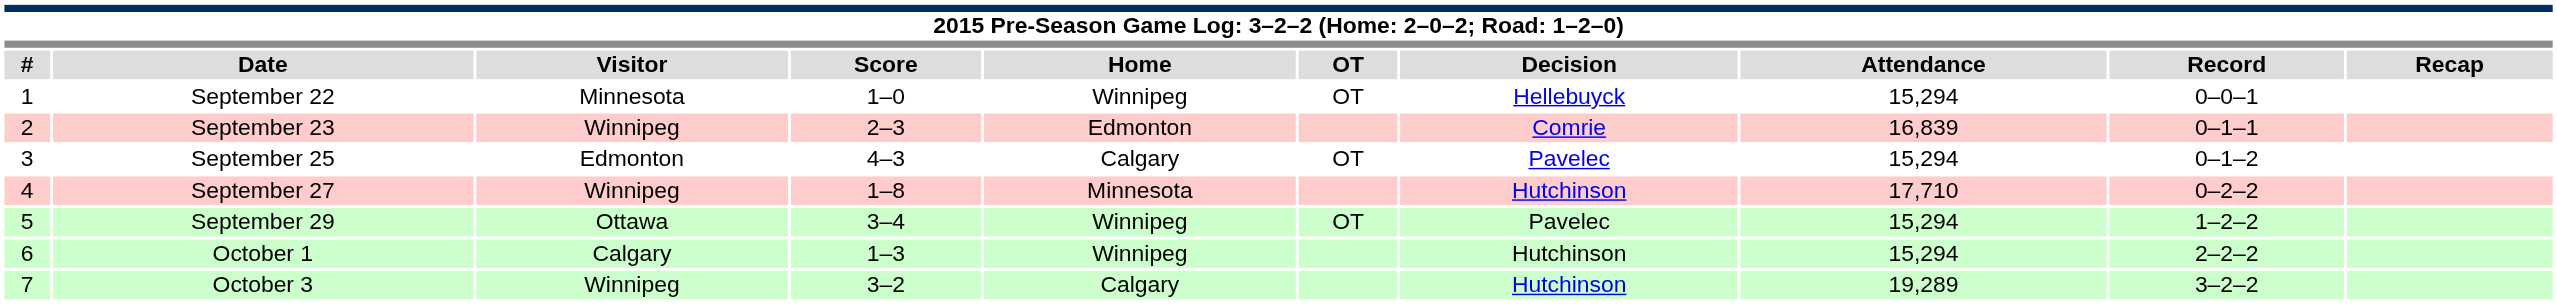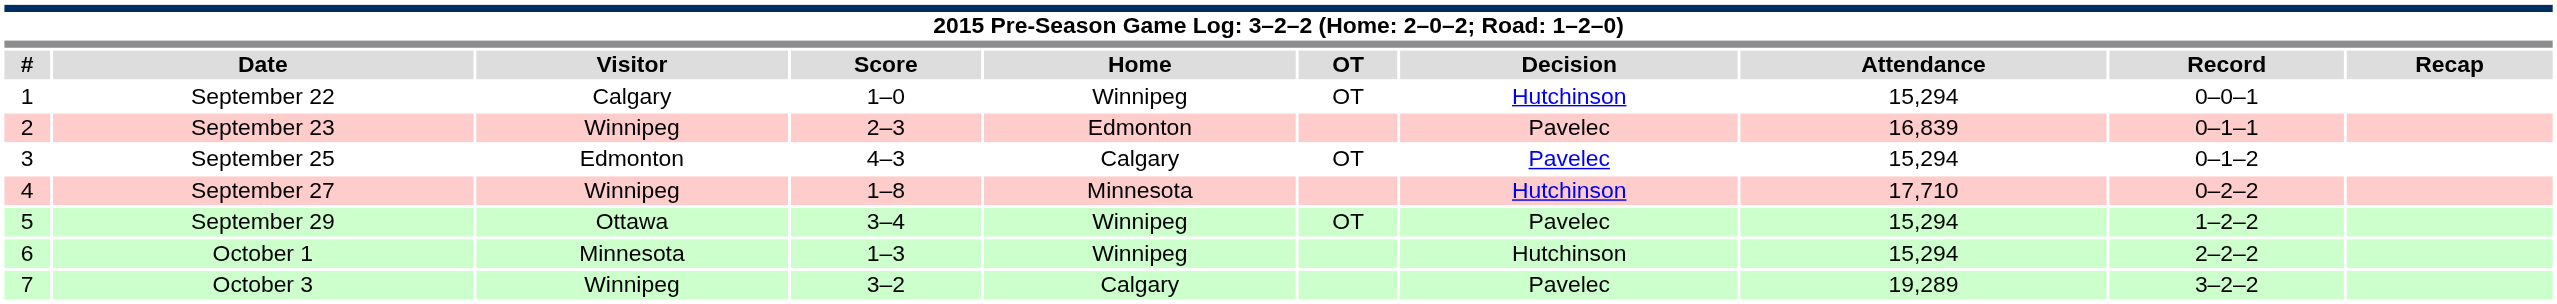September 22 | Visitor: Minnesota -> Calgary
September 22 | Decision: Hellebuyck -> Hutchinson
September 23 | Decision: Comrie -> Pavelec
October 1 | Visitor: Calgary -> Minnesota
October 3 | Decision: Hutchinson -> Pavelec
